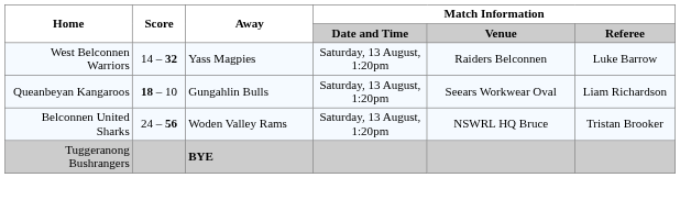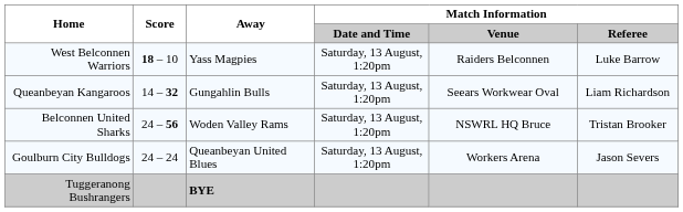West Belconnen Warriors | Score: 14 – 32 -> 18 – 10
Queanbeyan Kangaroos | Score: 18 – 10 -> 14 – 32
+ row: Goulburn City Bulldogs | 24 – 24 | Queanbeyan United Blues | Saturday, 13 August, 1:20pm | Workers Arena | Jason Severs
